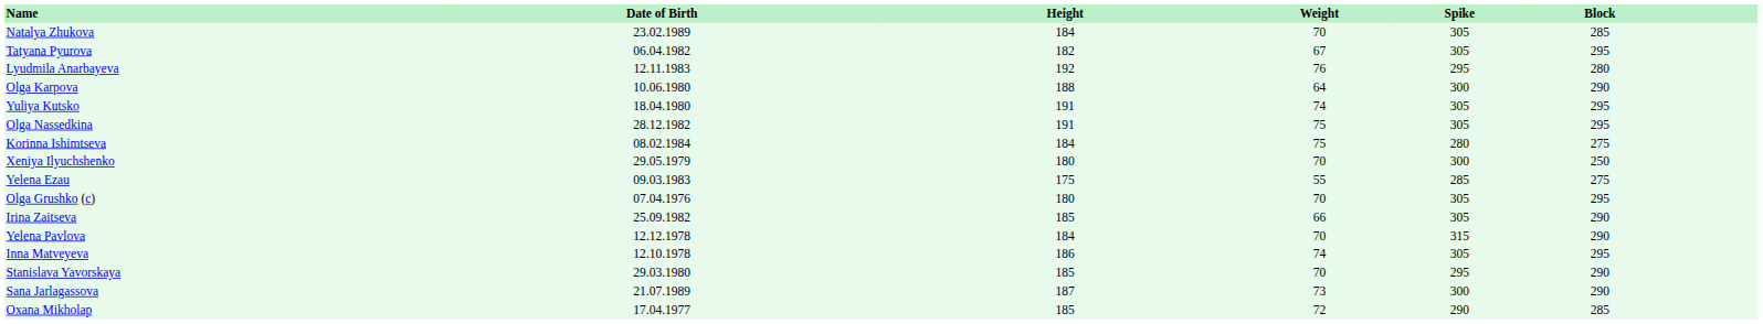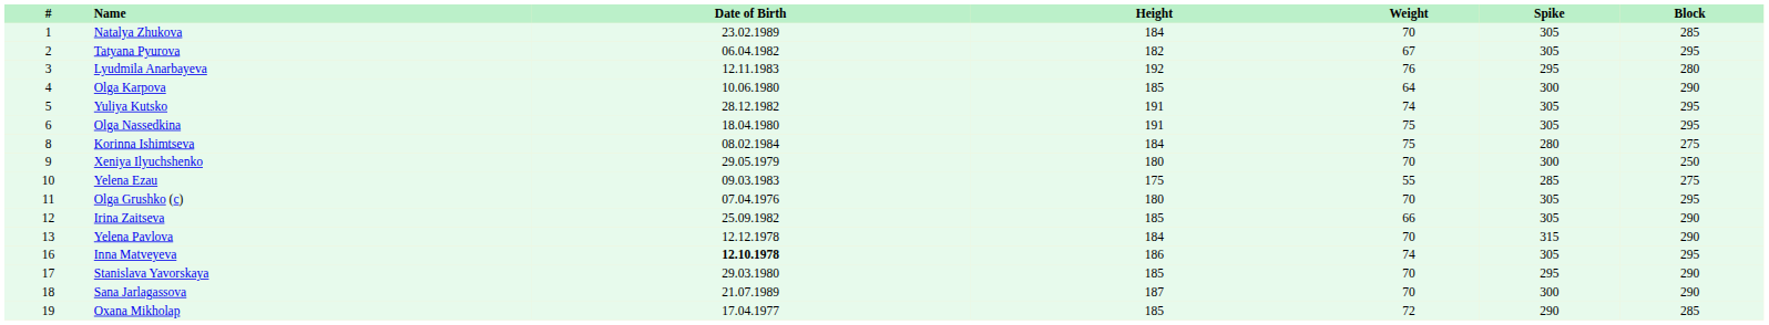+ column: # | 1 | 2 | 3 | 4 | 5 | 6 | 8 | 9 | 10 | 11 | 12 | 13 | 16 | 17 | 18 | 19
Olga Karpova | Height: 188 -> 185
Yuliya Kutsko | Date of Birth: 18.04.1980 -> 28.12.1982
Olga Nassedkina | Date of Birth: 28.12.1982 -> 18.04.1980
Inna Matveyeva | Date of Birth: normal -> bold
Sana Jarlagassova | Weight: 73 -> 70
